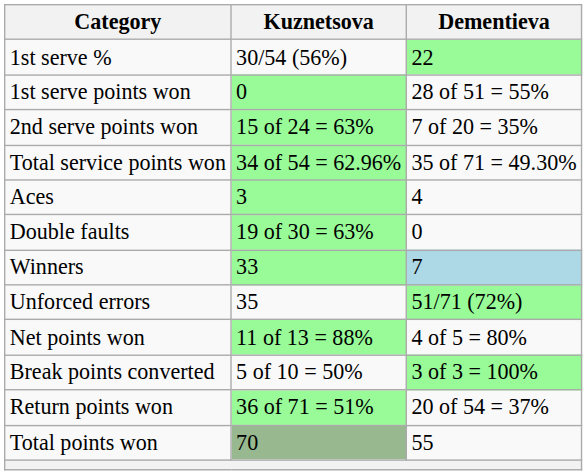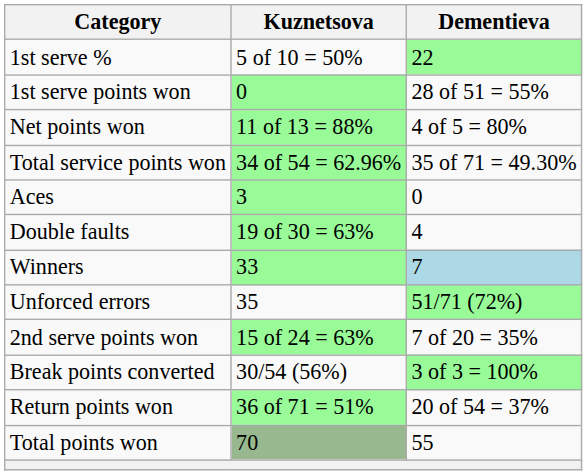1st serve % | Kuznetsova: 30/54 (56%) -> 5 of 10 = 50%
rows swapped: 2nd serve points won <-> Net points won
Aces | Dementieva: 4 -> 0
Double faults | Dementieva: 0 -> 4
Break points converted | Kuznetsova: 5 of 10 = 50% -> 30/54 (56%)
